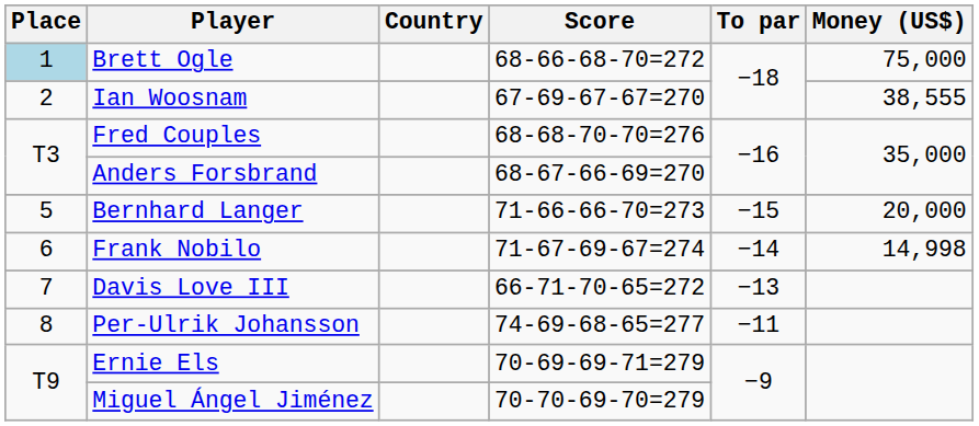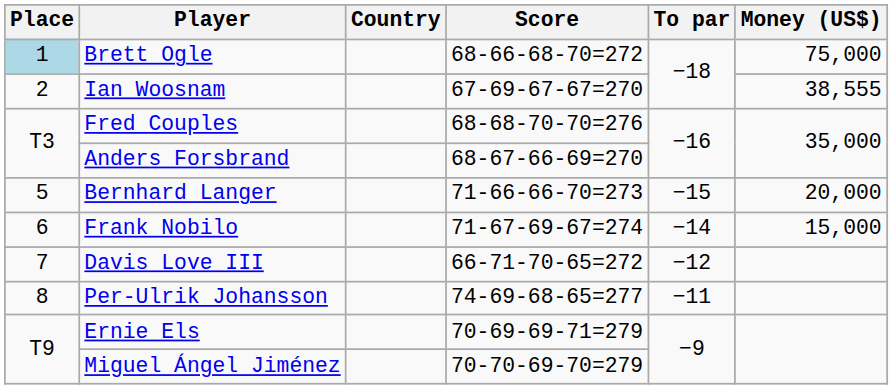Frank Nobilo | Money (US$): 14,998 -> 15,000
Davis Love III | To par: −13 -> −12
